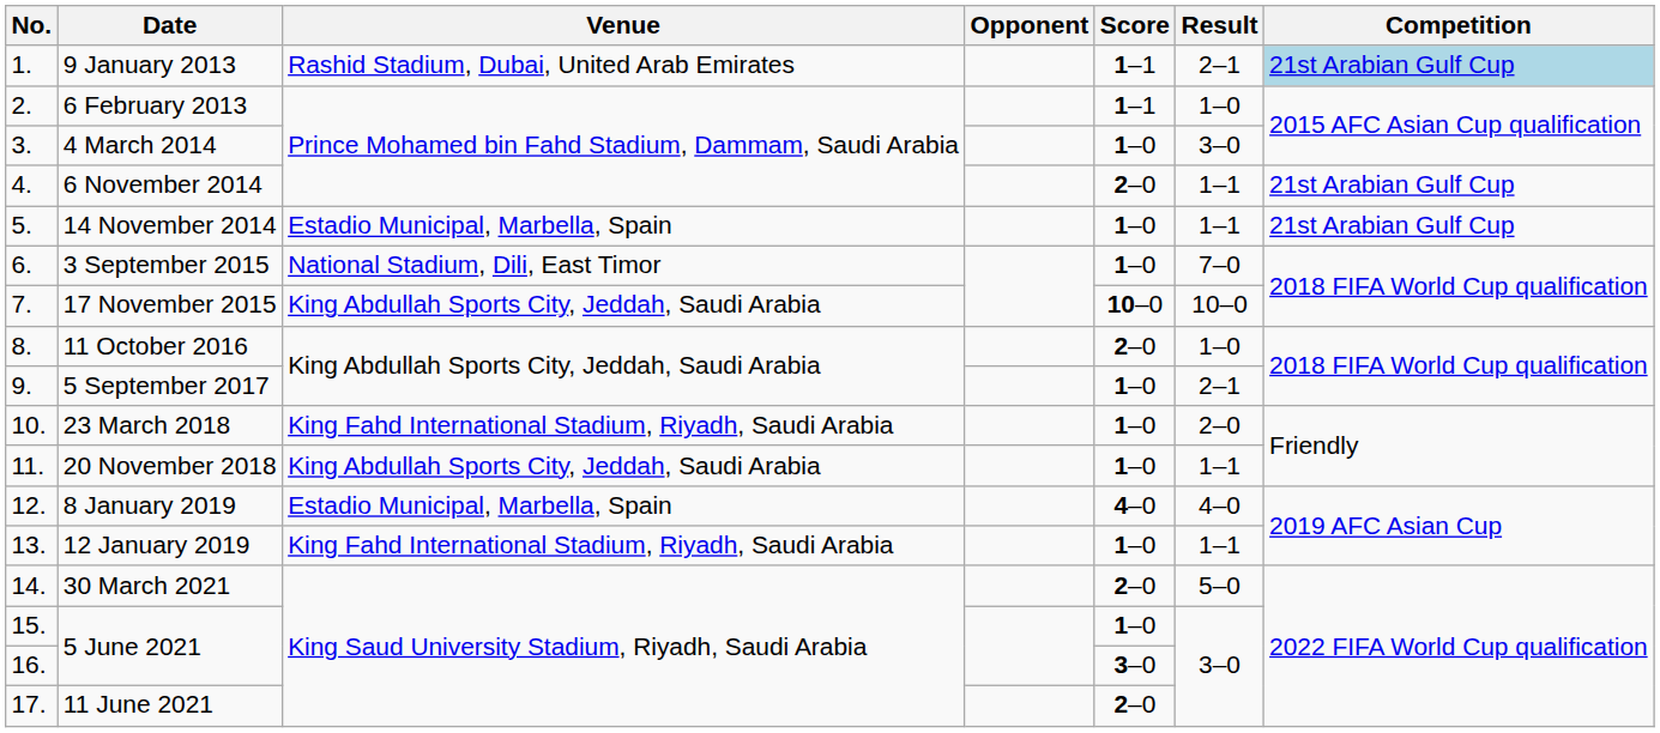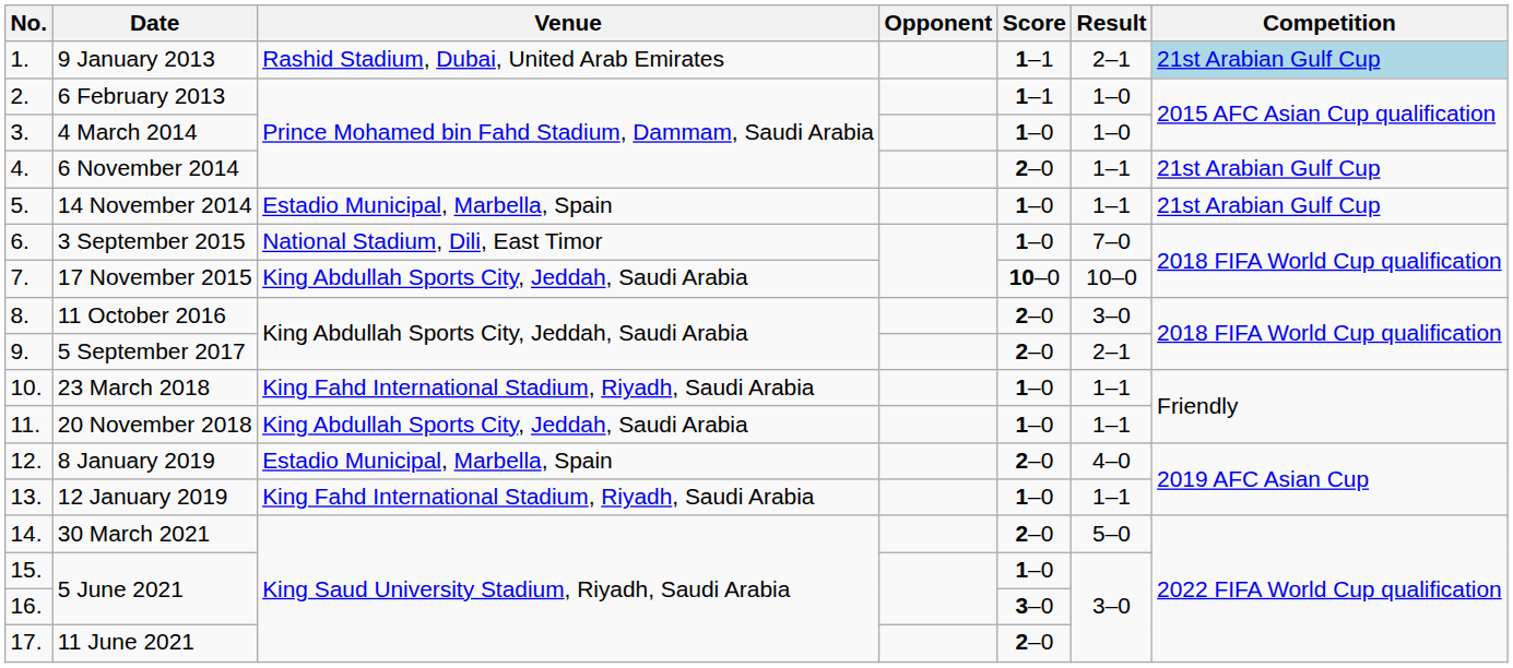4 March 2014 | Result: 3–0 -> 1–0
11 October 2016 | Result: 1–0 -> 3–0
5 September 2017 | Score: 1–0 -> 2–0
23 March 2018 | Result: 2–0 -> 1–1
8 January 2019 | Score: 4–0 -> 2–0
